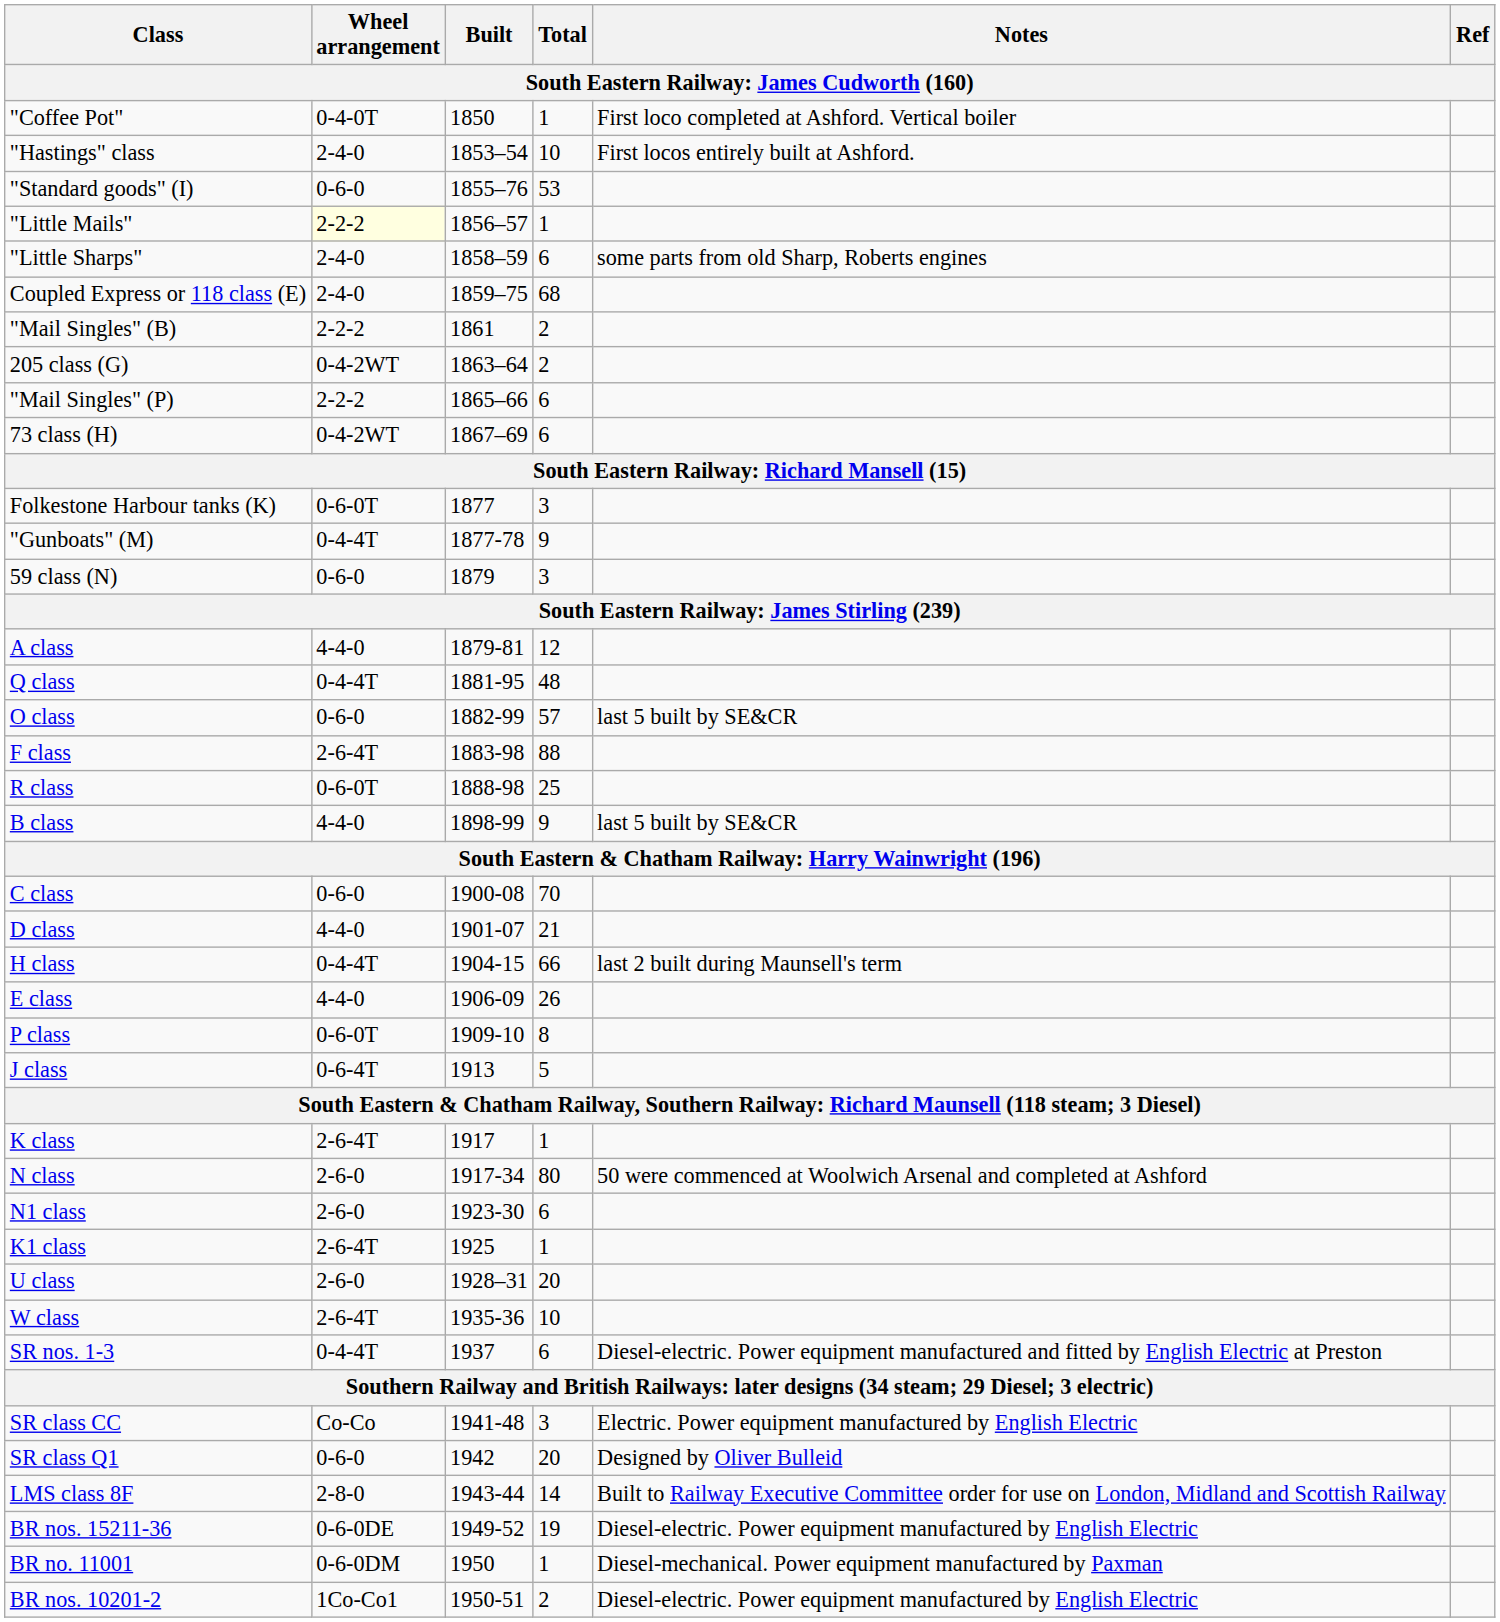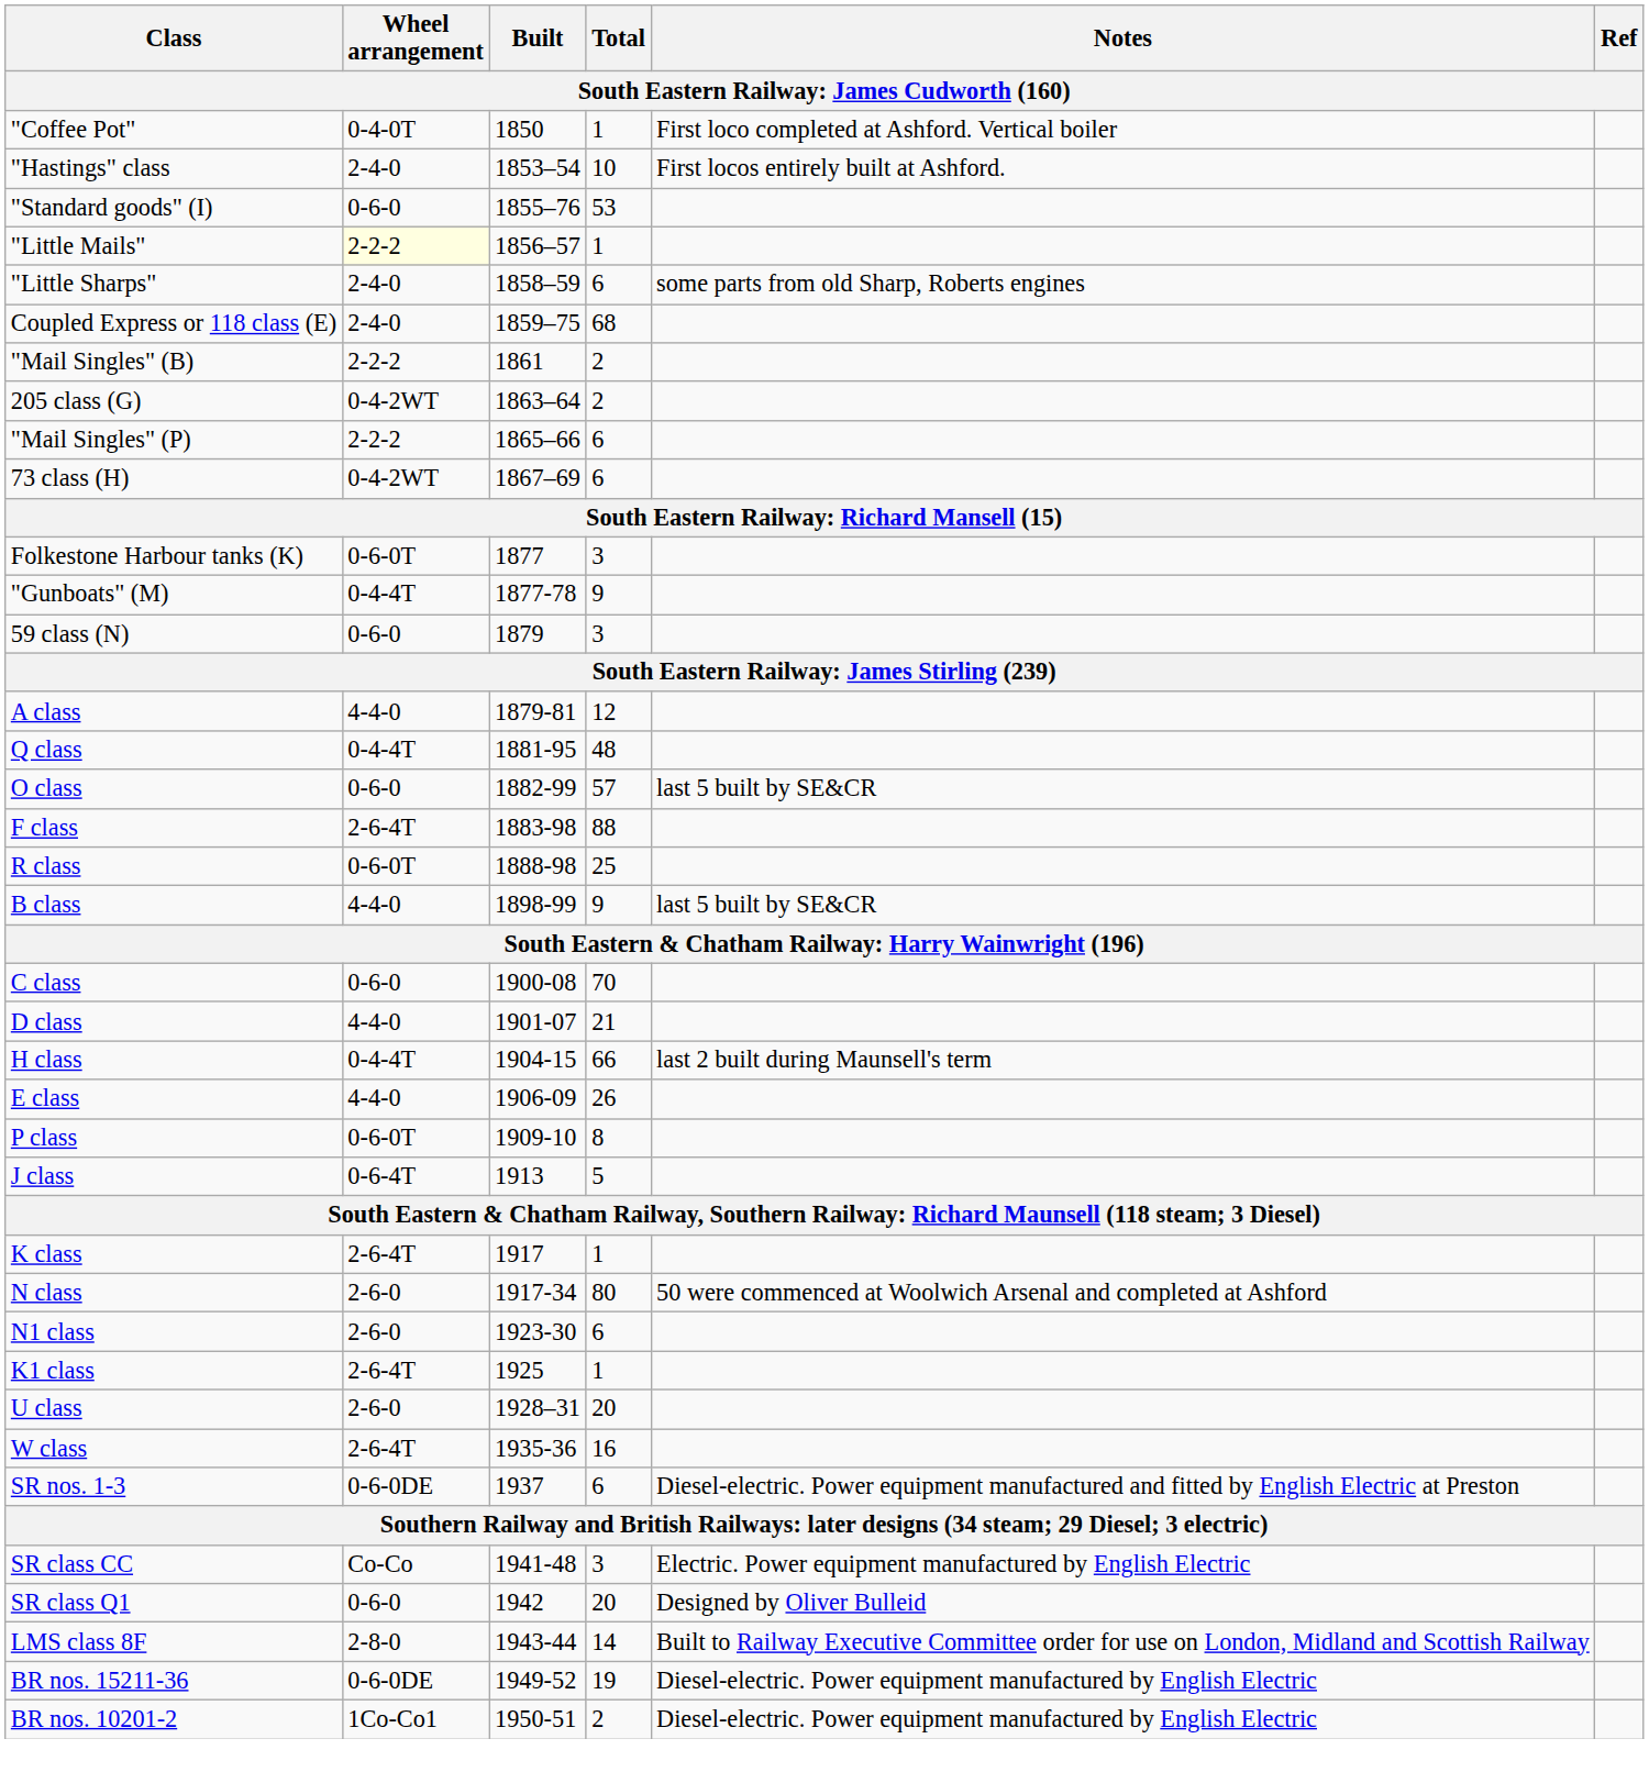W class | Total: 10 -> 16
SR nos. 1-3 | Wheel arrangement: 0-4-4T -> 0-6-0DE
- row: BR no. 11001 | 0-6-0DM | 1950 | 1 | Diesel-mechanical. Power equipment manufactured by Paxman
